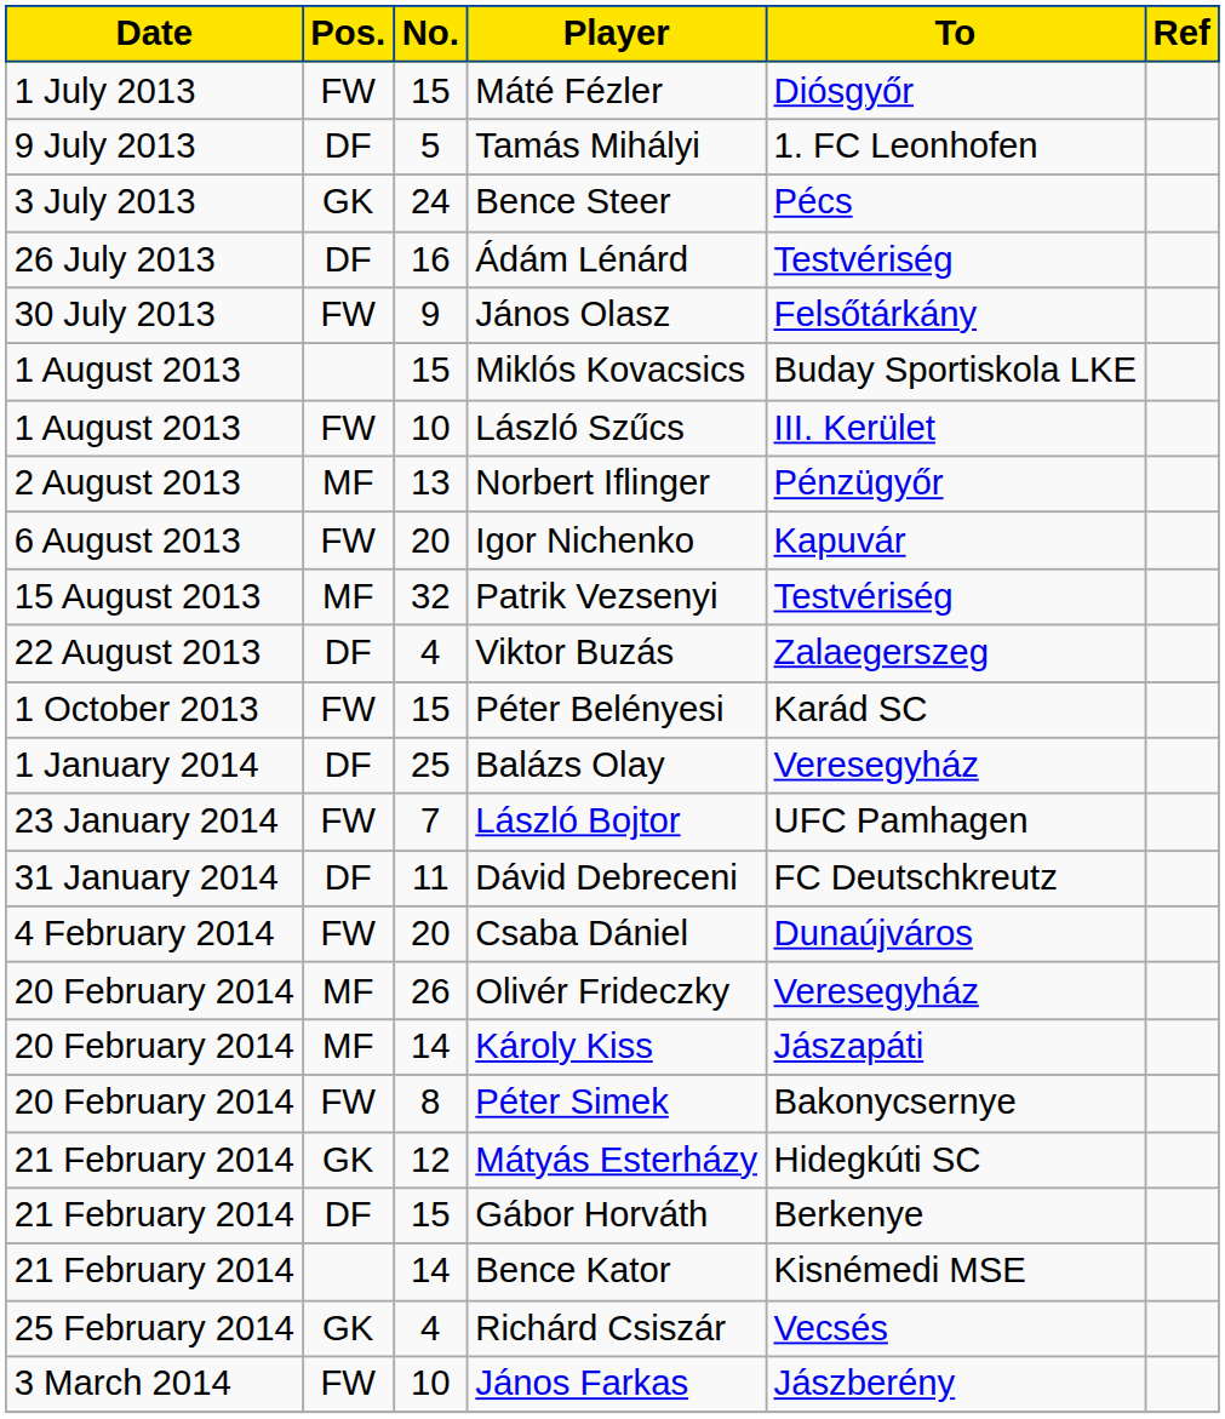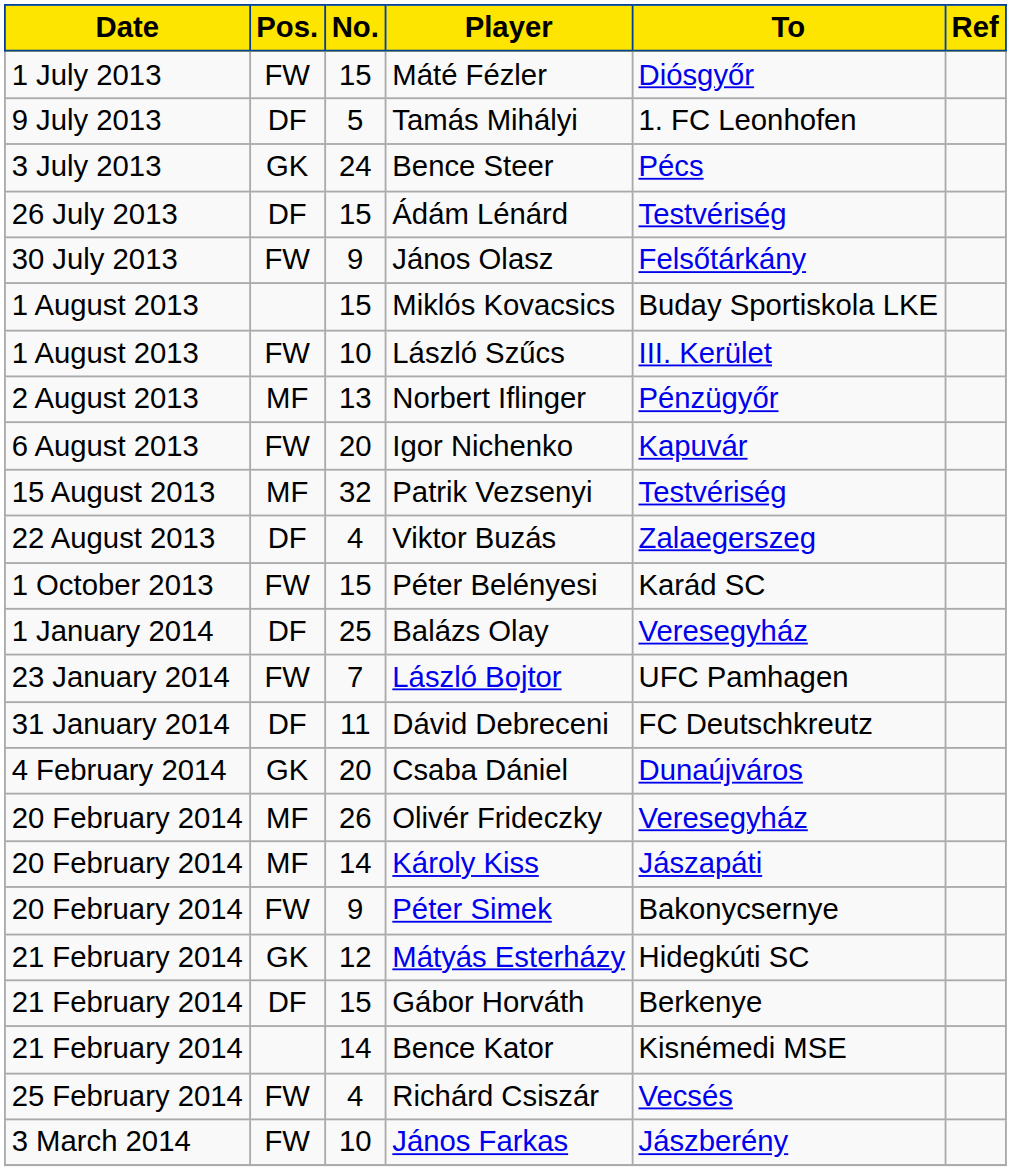Ádám Lénárd | No.: 16 -> 15
Csaba Dániel | Pos.: FW -> GK
Péter Simek | No.: 8 -> 9
Richárd Csiszár | Pos.: GK -> FW
